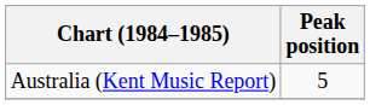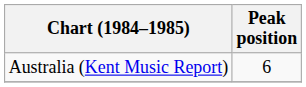Australia (Kent Music Report) | Peak position: 5 -> 6
